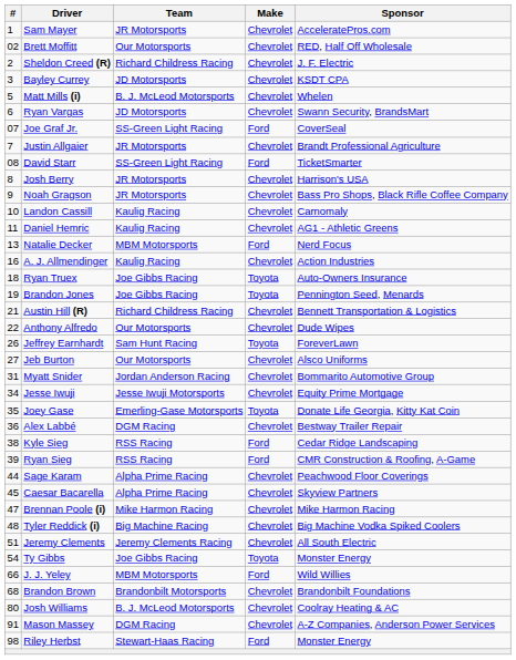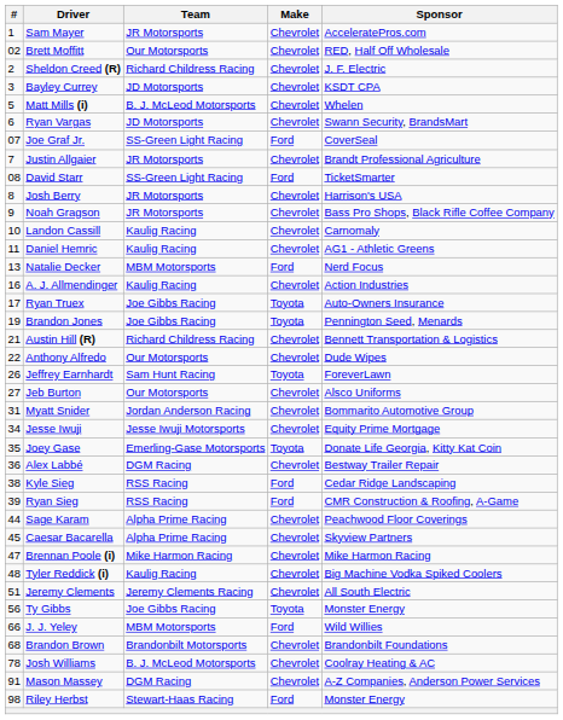Ryan Truex | #: 18 -> 17
Tyler Reddick (i) | Team: Big Machine Racing -> Kaulig Racing
Ty Gibbs | #: 54 -> 56
Josh Williams | #: 80 -> 78
